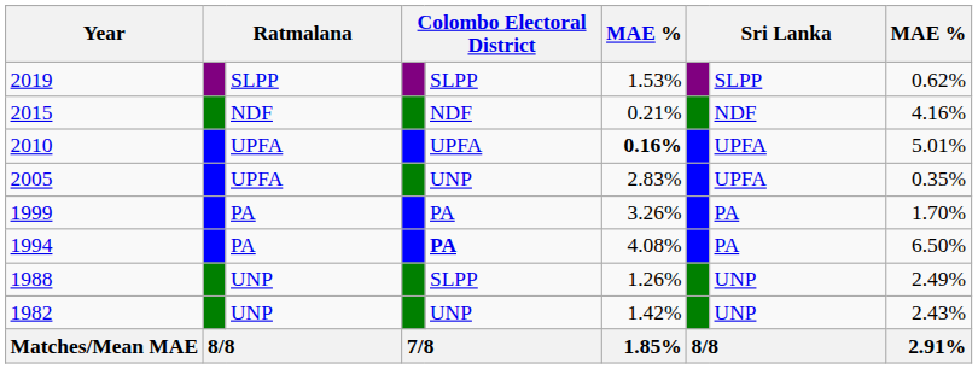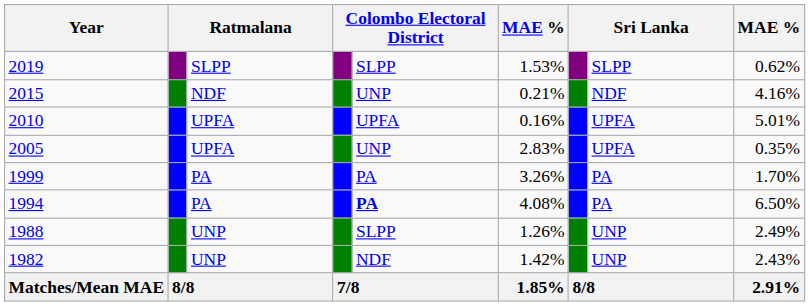2015 | column 5: NDF -> UNP
2010 | column 6: bold -> normal
1982 | column 5: UNP -> NDF
